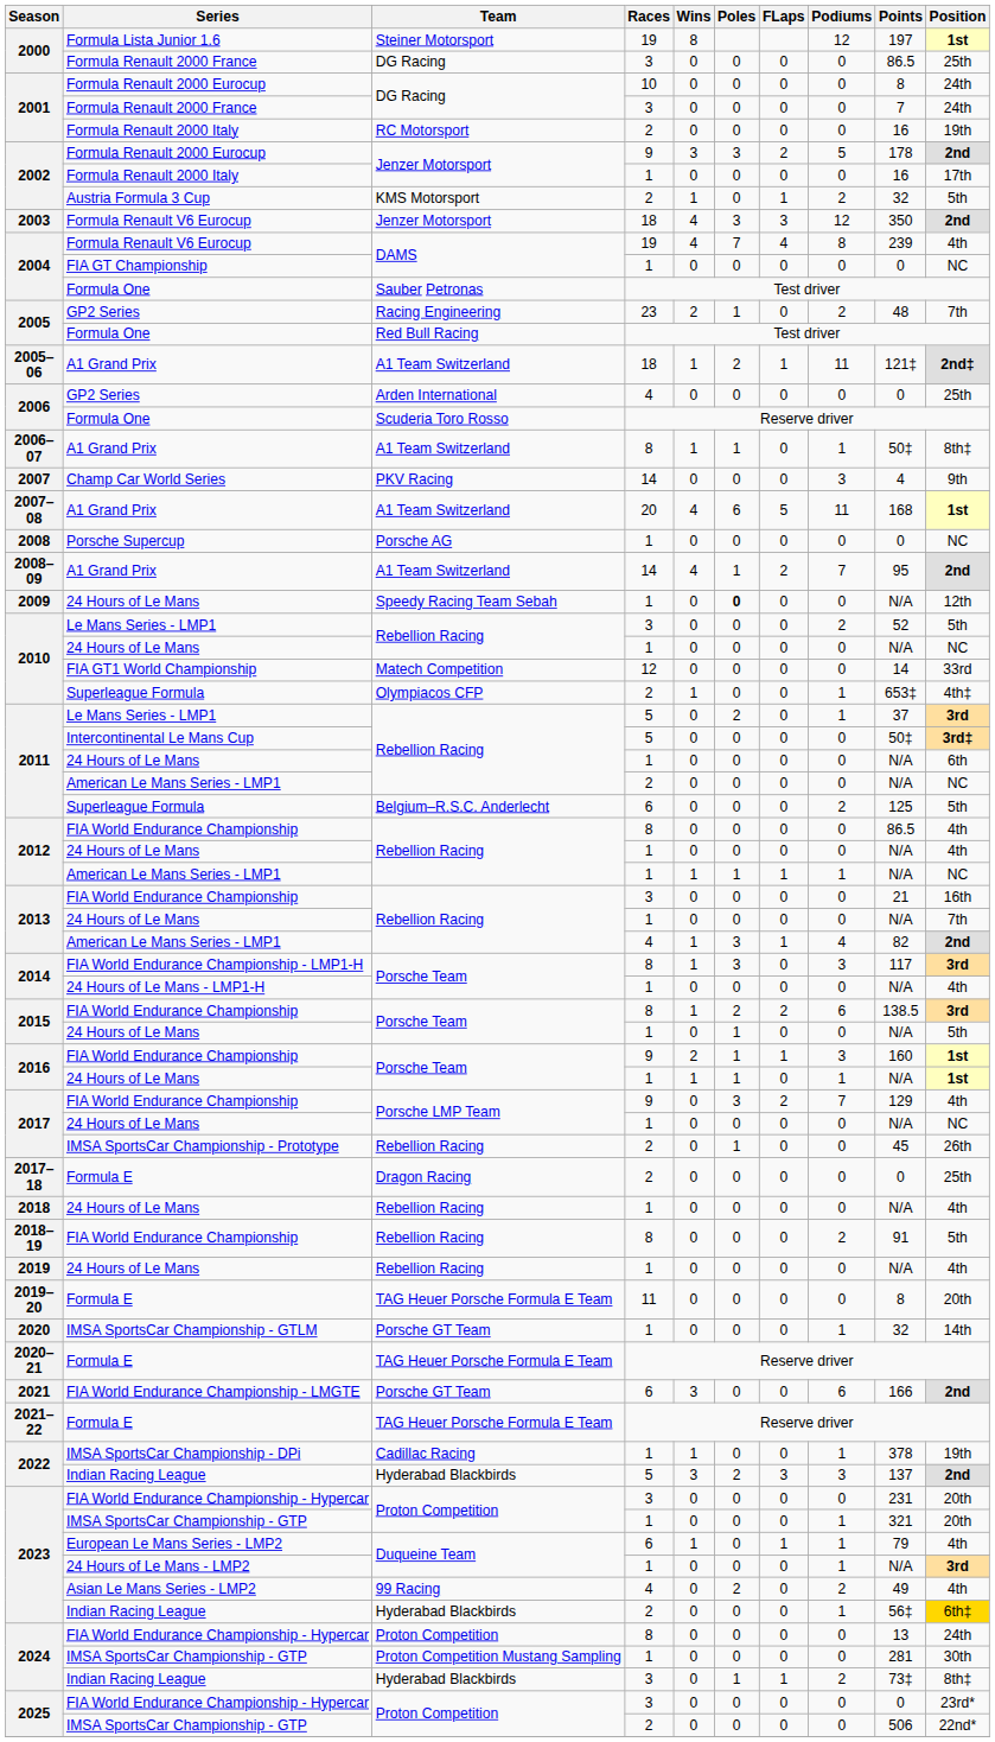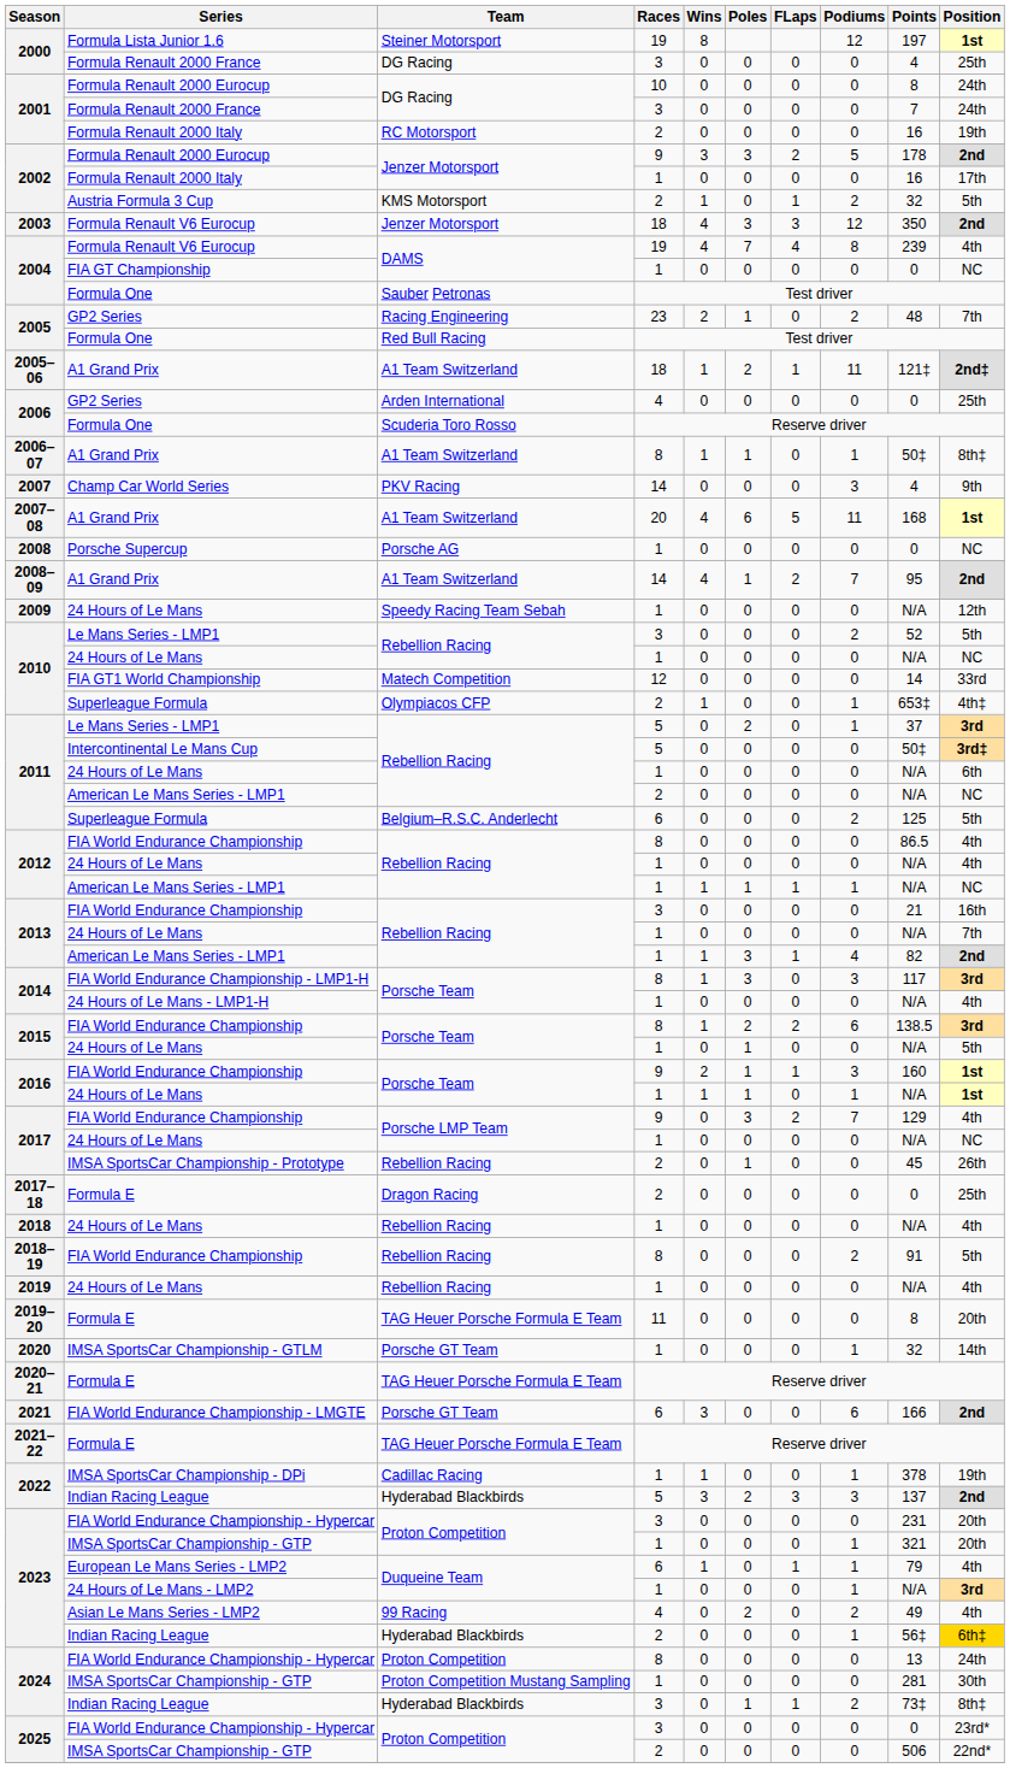2000 / Formula Renault 2000 France | Points: 86.5 -> 4
2009 | Poles: bold -> normal
2013 / American Le Mans Series - LMP1 | Races: 4 -> 1
